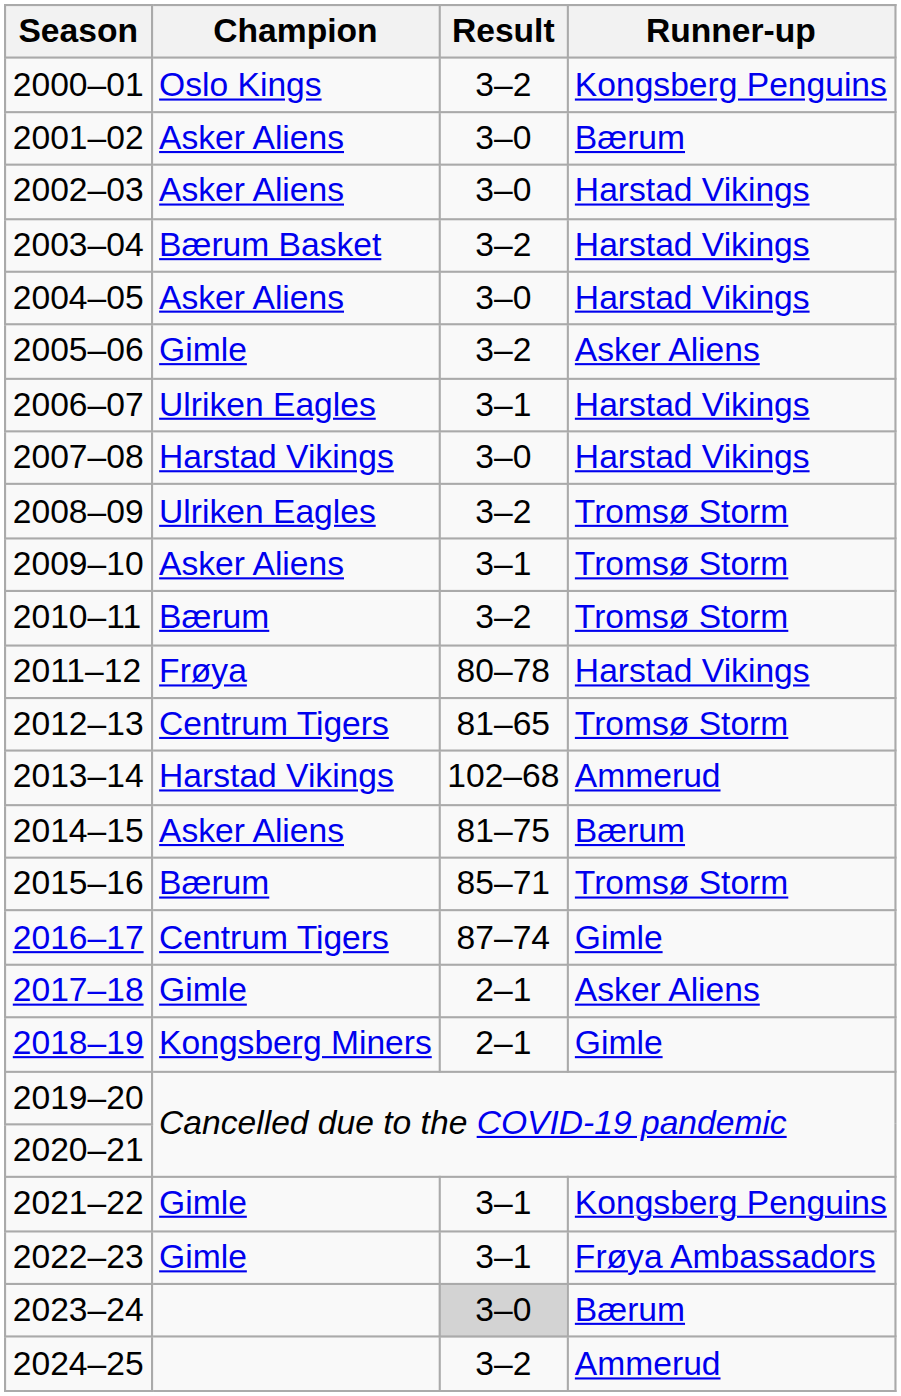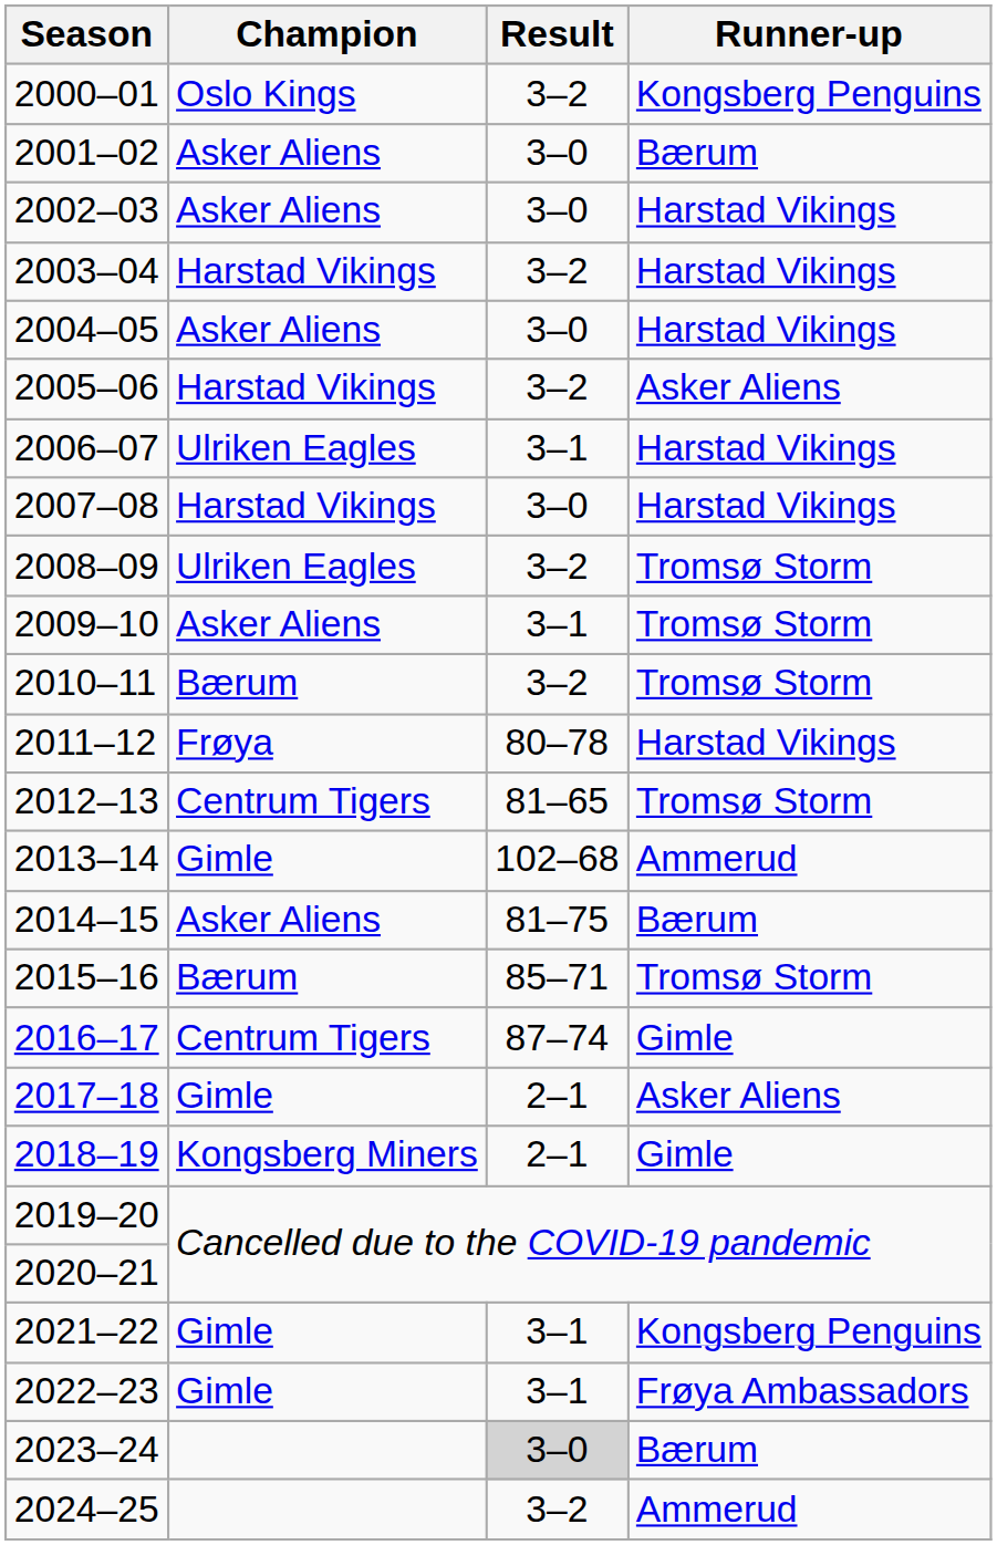2003–04 | Champion: Bærum Basket -> Harstad Vikings
2005–06 | Champion: Gimle -> Harstad Vikings
2013–14 | Champion: Harstad Vikings -> Gimle
